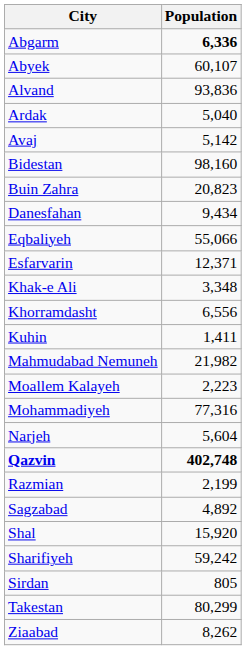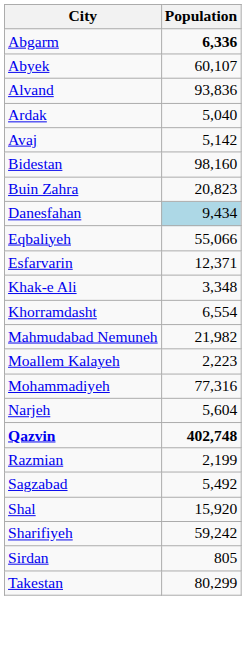Danesfahan | Population: no background -> lightblue background
Khorramdasht | Population: 6,556 -> 6,554
- row: Kuhin | 1,411
Sagzabad | Population: 4,892 -> 5,492
- row: Ziaabad | 8,262
